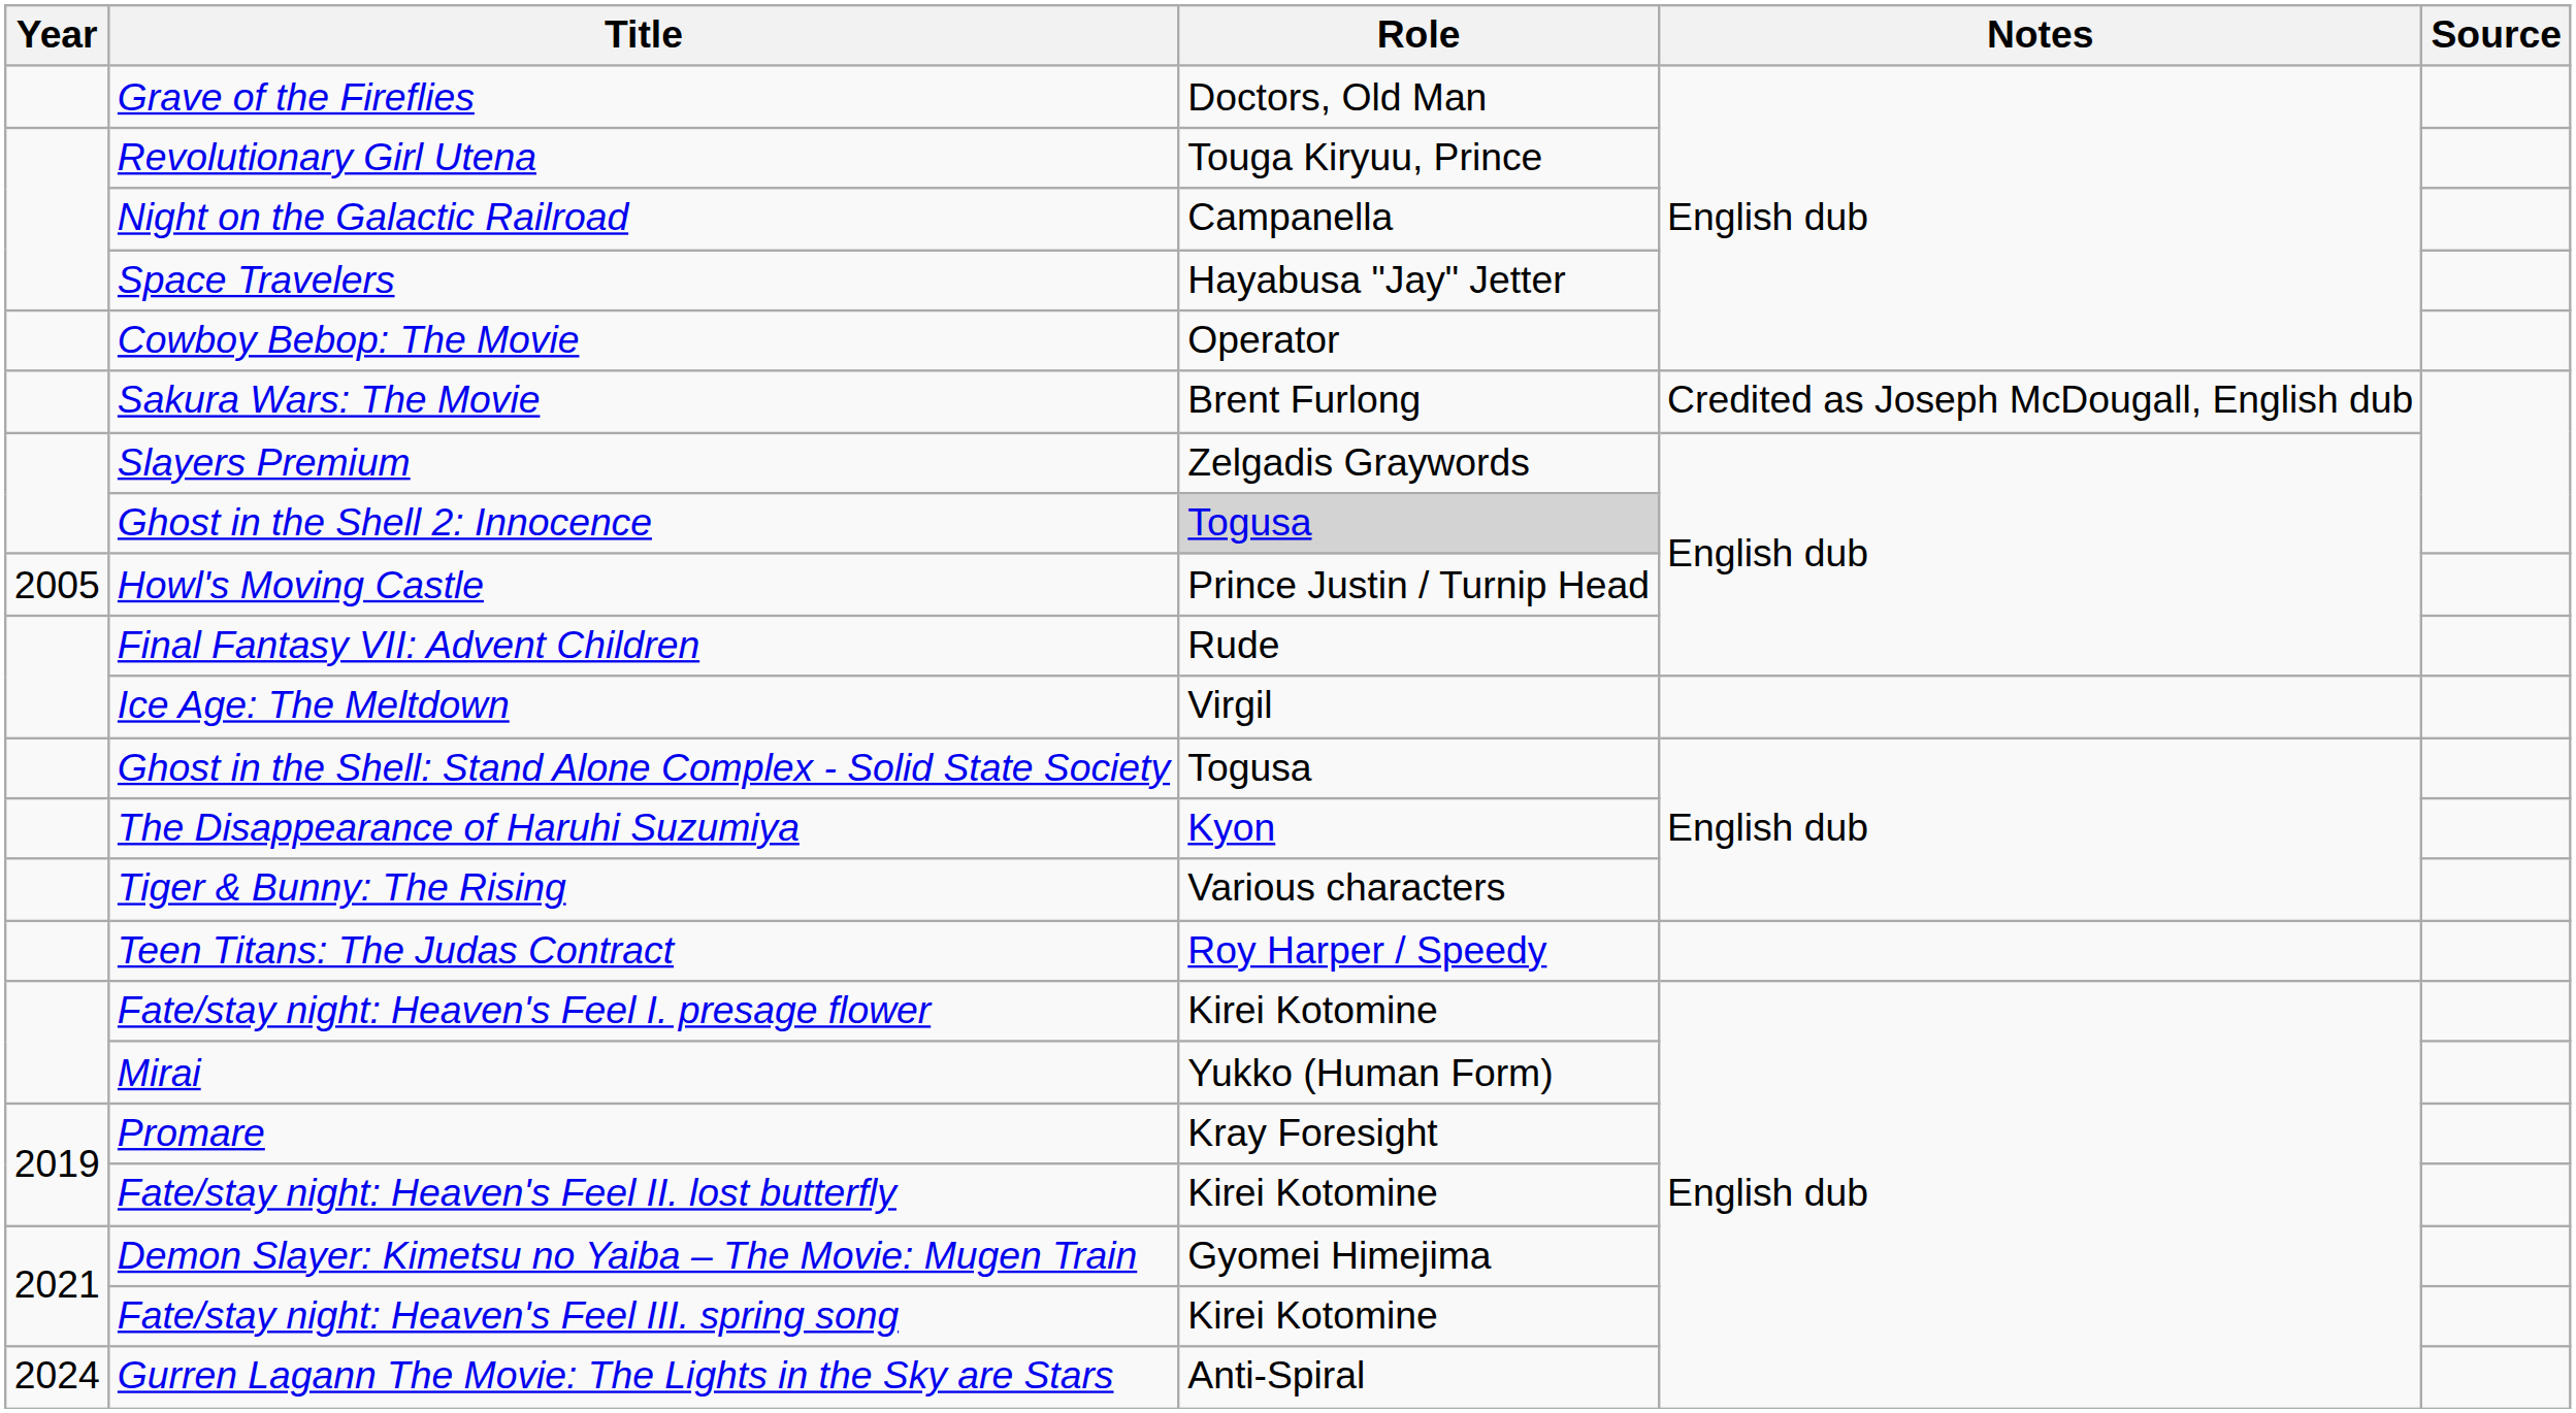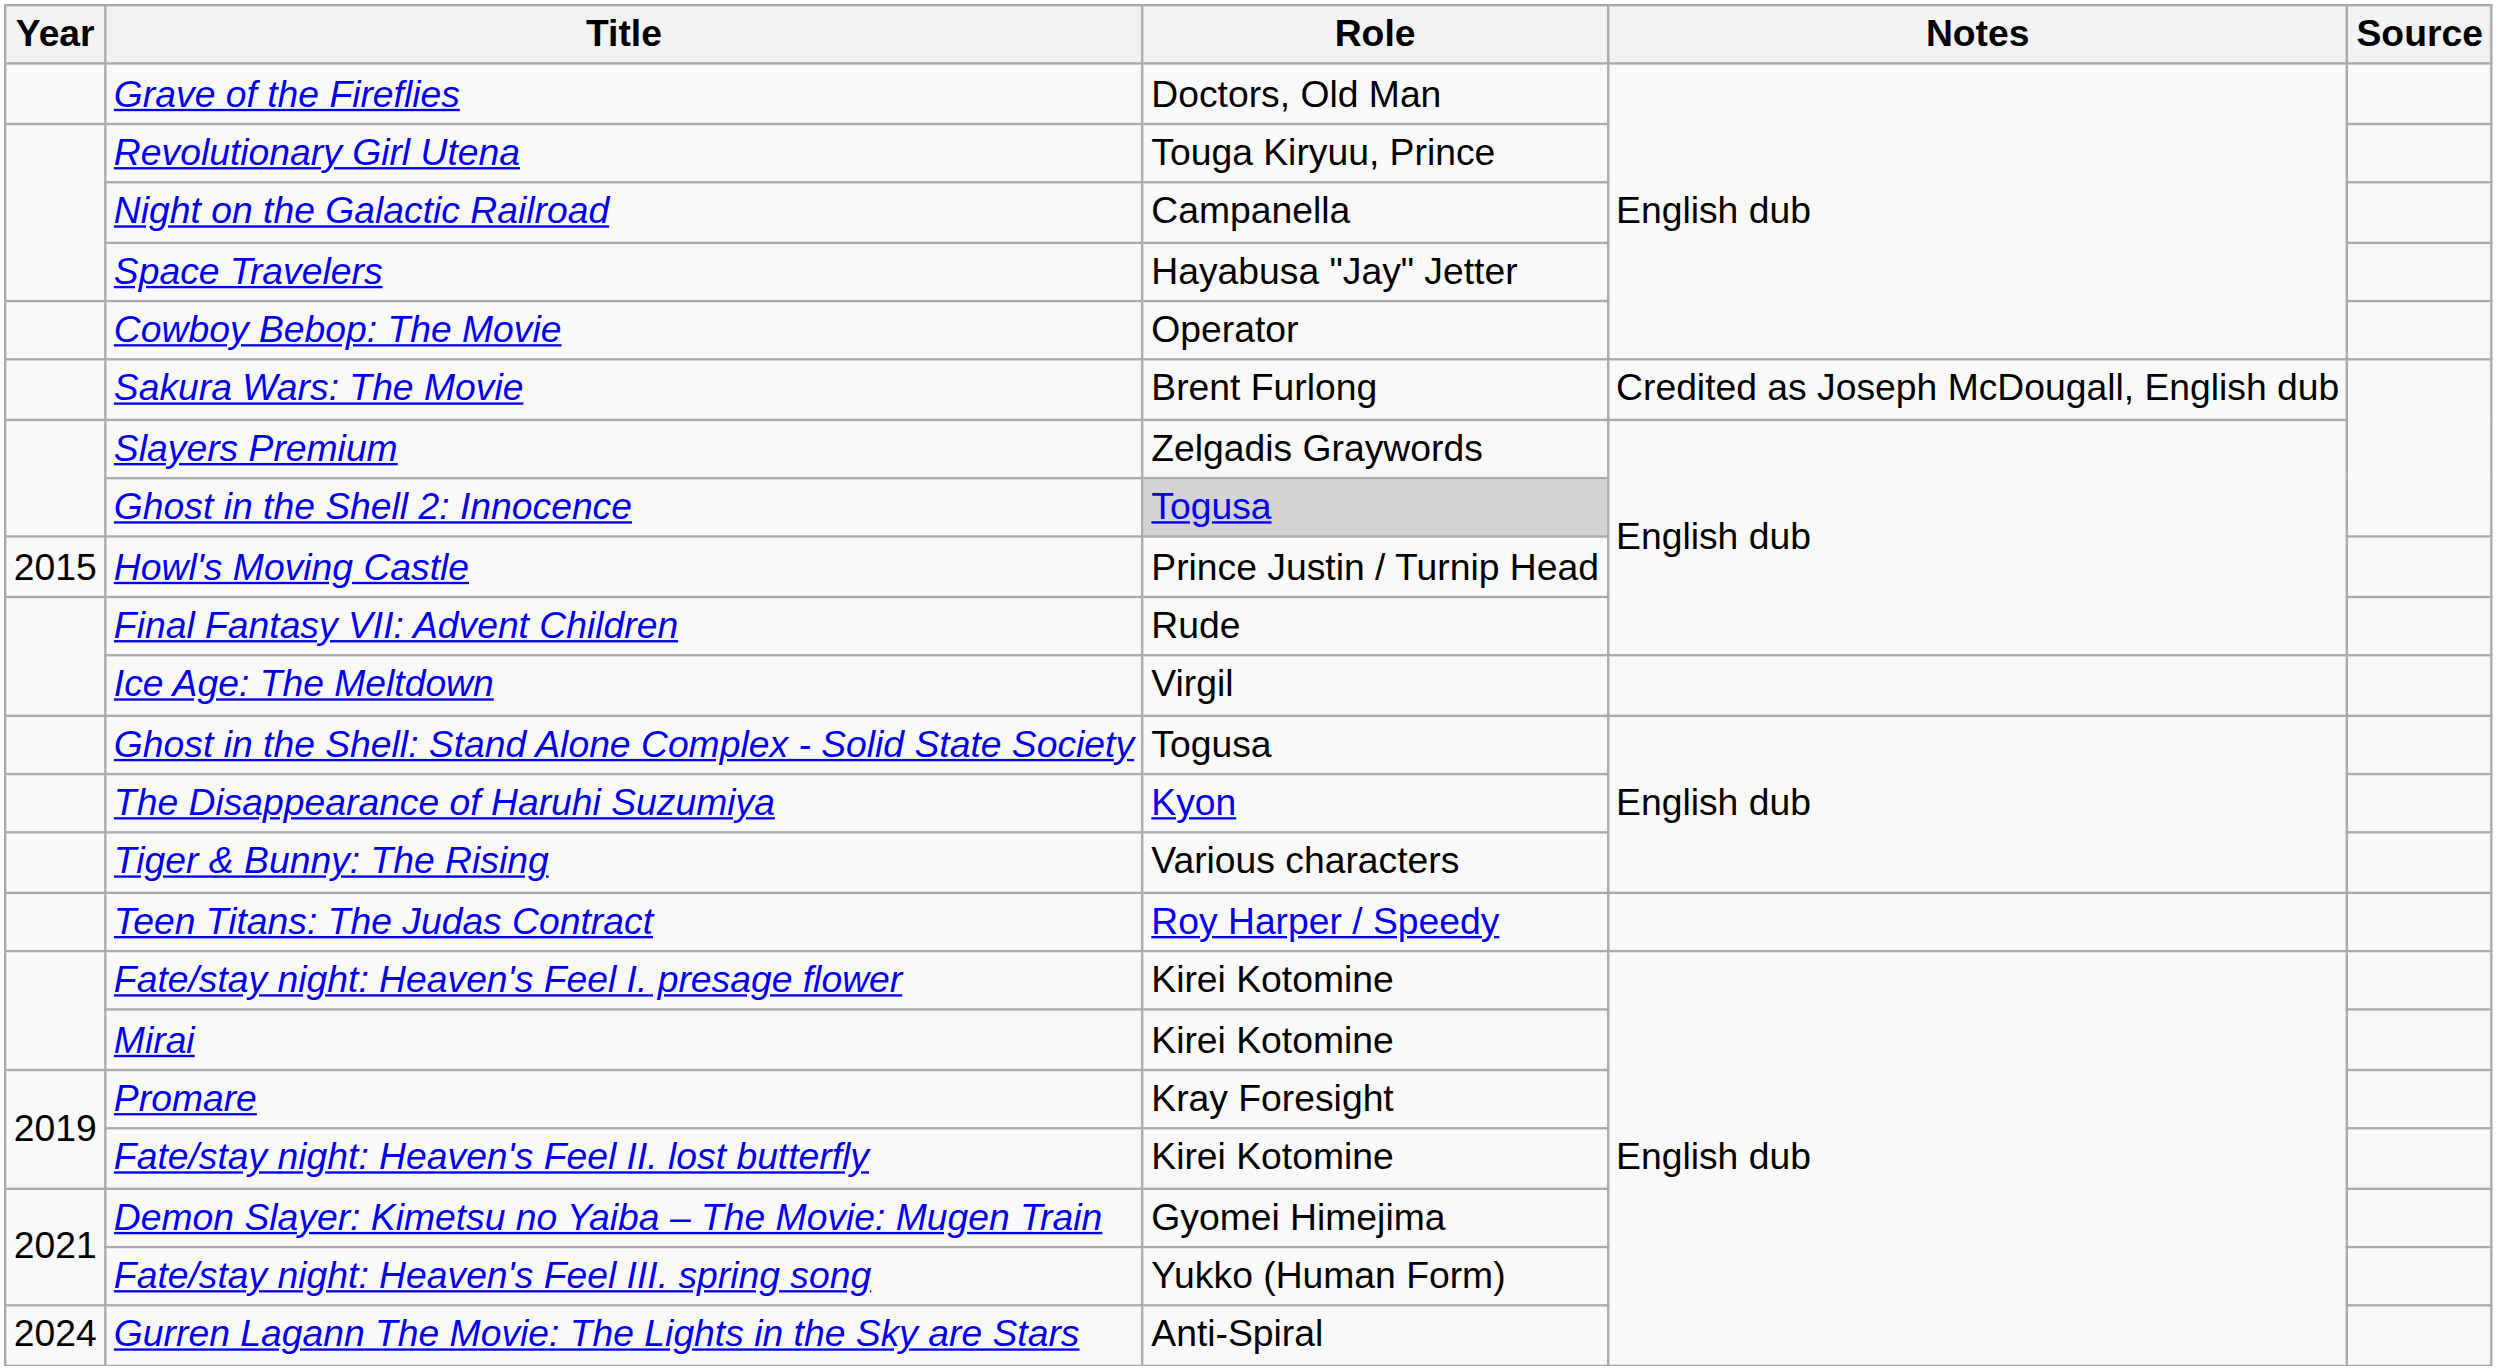Howl's Moving Castle | Year: 2005 -> 2015
Mirai | Role: Yukko (Human Form) -> Kirei Kotomine
Fate/stay night: Heaven's Feel III. spring song | Role: Kirei Kotomine -> Yukko (Human Form)
